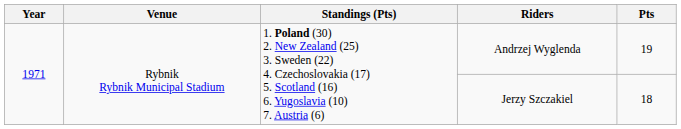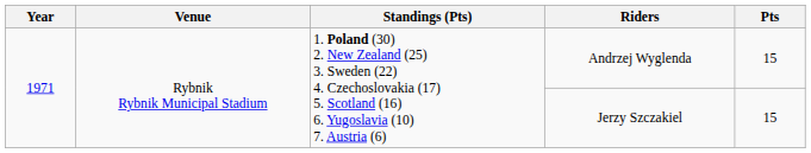Andrzej Wyglenda | Pts: 19 -> 15
Jerzy Szczakiel | Pts: 18 -> 15
